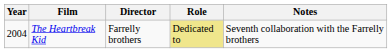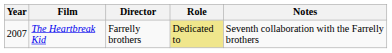The Heartbreak Kid | Year: 2004 -> 2007
